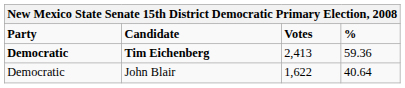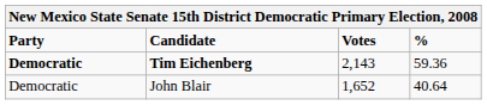Tim Eichenberg | Votes: 2,413 -> 2,143
John Blair | Votes: 1,622 -> 1,652
